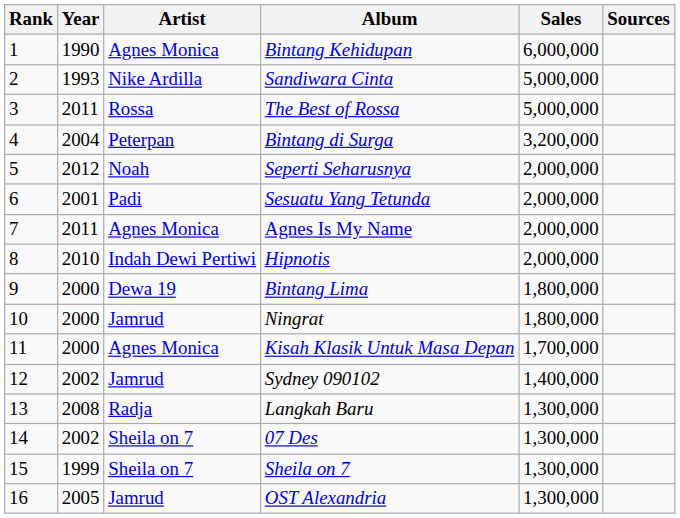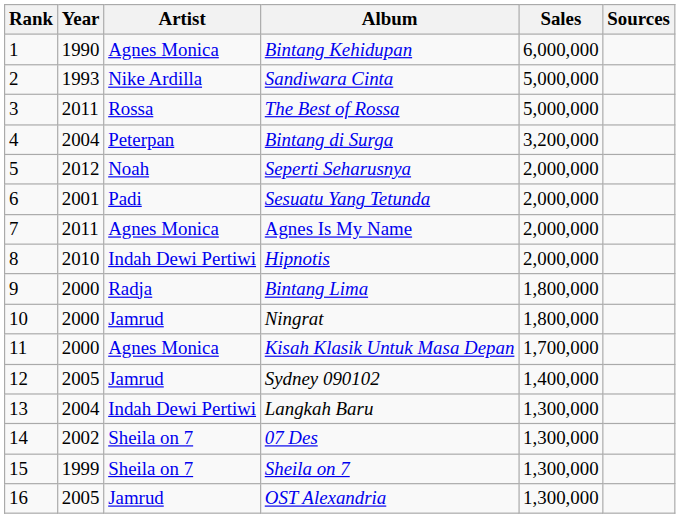Bintang Lima | Artist: Dewa 19 -> Radja
Sydney 090102 | Year: 2002 -> 2005
Langkah Baru | Year: 2008 -> 2004
Langkah Baru | Artist: Radja -> Indah Dewi Pertiwi
